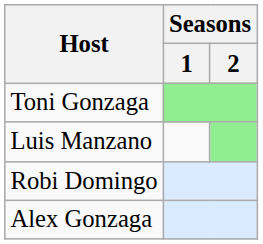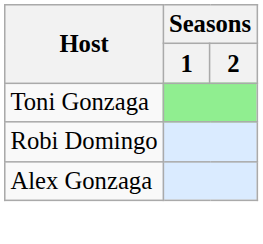- row: Luis Manzano
